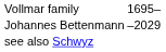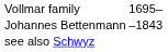Johannes Bettenmann | column 2: –2029 -> –1843
